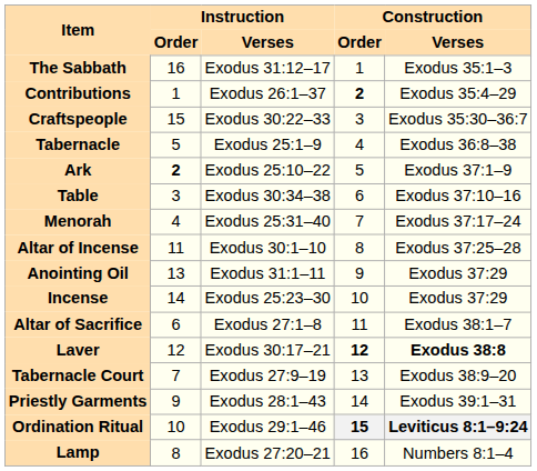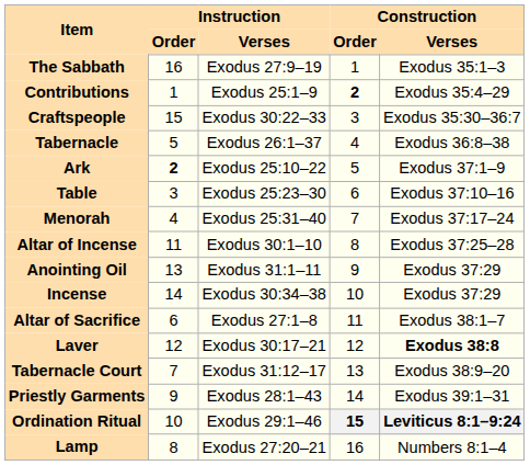The Sabbath | Instruction / Verses: Exodus 31:12–17 -> Exodus 27:9–19
Contributions | Instruction / Verses: Exodus 26:1–37 -> Exodus 25:1–9
Tabernacle | Instruction / Verses: Exodus 25:1–9 -> Exodus 26:1–37
Table | Instruction / Verses: Exodus 30:34–38 -> Exodus 25:23–30
Incense | Instruction / Verses: Exodus 25:23–30 -> Exodus 30:34–38
Laver | Construction / Order: bold -> normal
Tabernacle Court | Instruction / Verses: Exodus 27:9–19 -> Exodus 31:12–17
